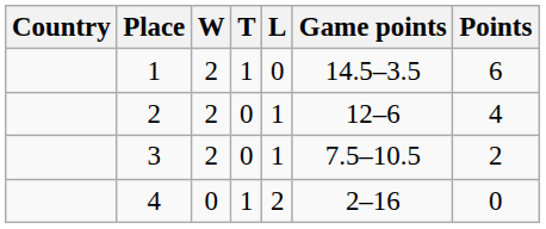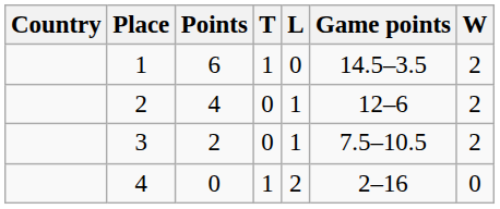columns swapped: W <-> Points
